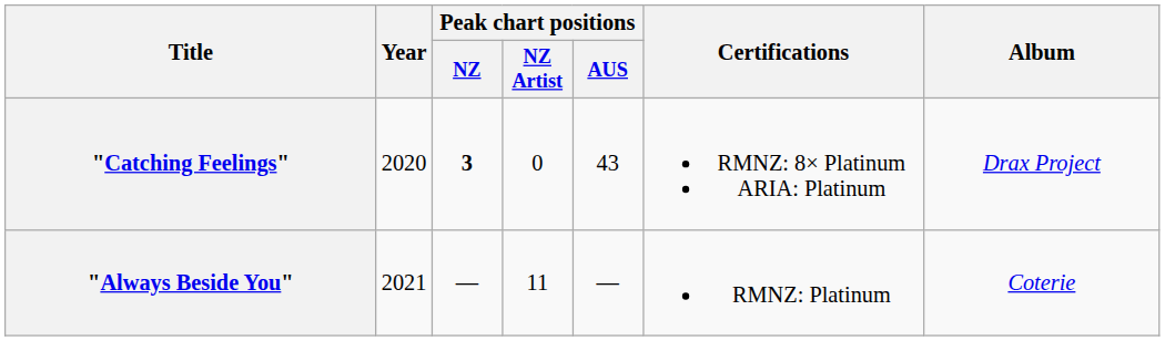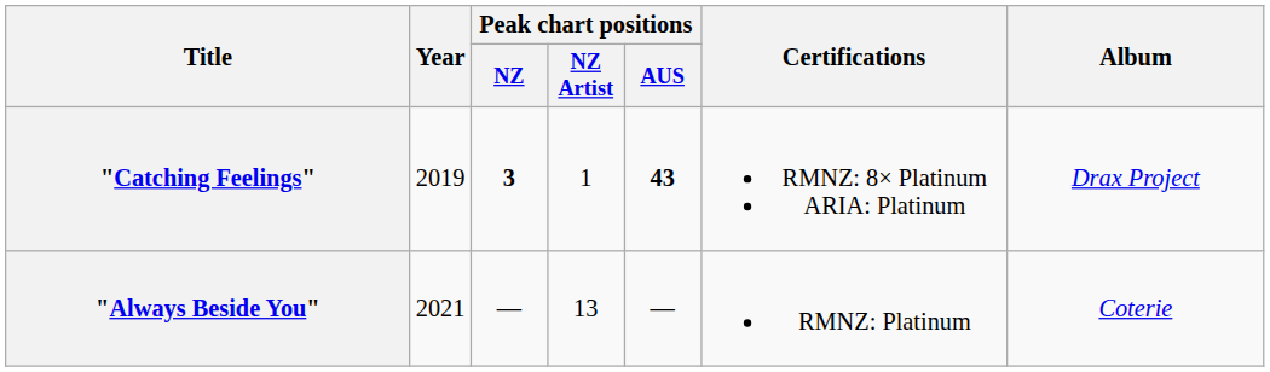"Catching Feelings" | Year: 2020 -> 2019
"Catching Feelings" | Peak chart positions / NZ Artist: 0 -> 1
"Catching Feelings" | Peak chart positions / AUS: normal -> bold
"Always Beside You" | Peak chart positions / NZ Artist: 11 -> 13
